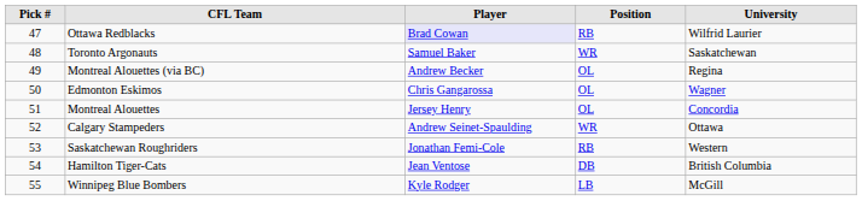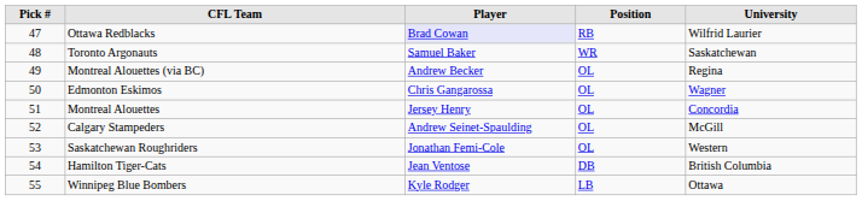Calgary Stampeders | Position: WR -> OL
Calgary Stampeders | University: Ottawa -> McGill
Saskatchewan Roughriders | Position: RB -> OL
Winnipeg Blue Bombers | University: McGill -> Ottawa
